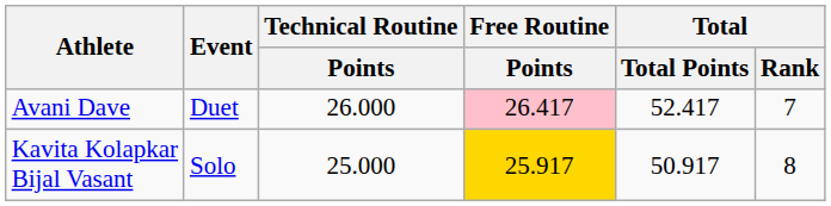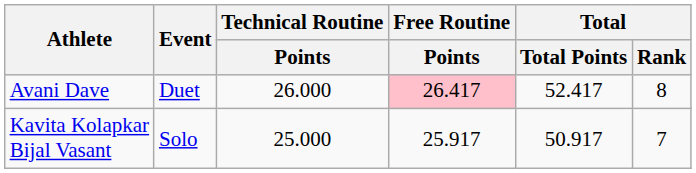Avani Dave | Total / Rank: 7 -> 8
Kavita Kolapkar Bijal Vasant | Free Routine / Points: gold background -> no background
Kavita Kolapkar Bijal Vasant | Total / Rank: 8 -> 7
